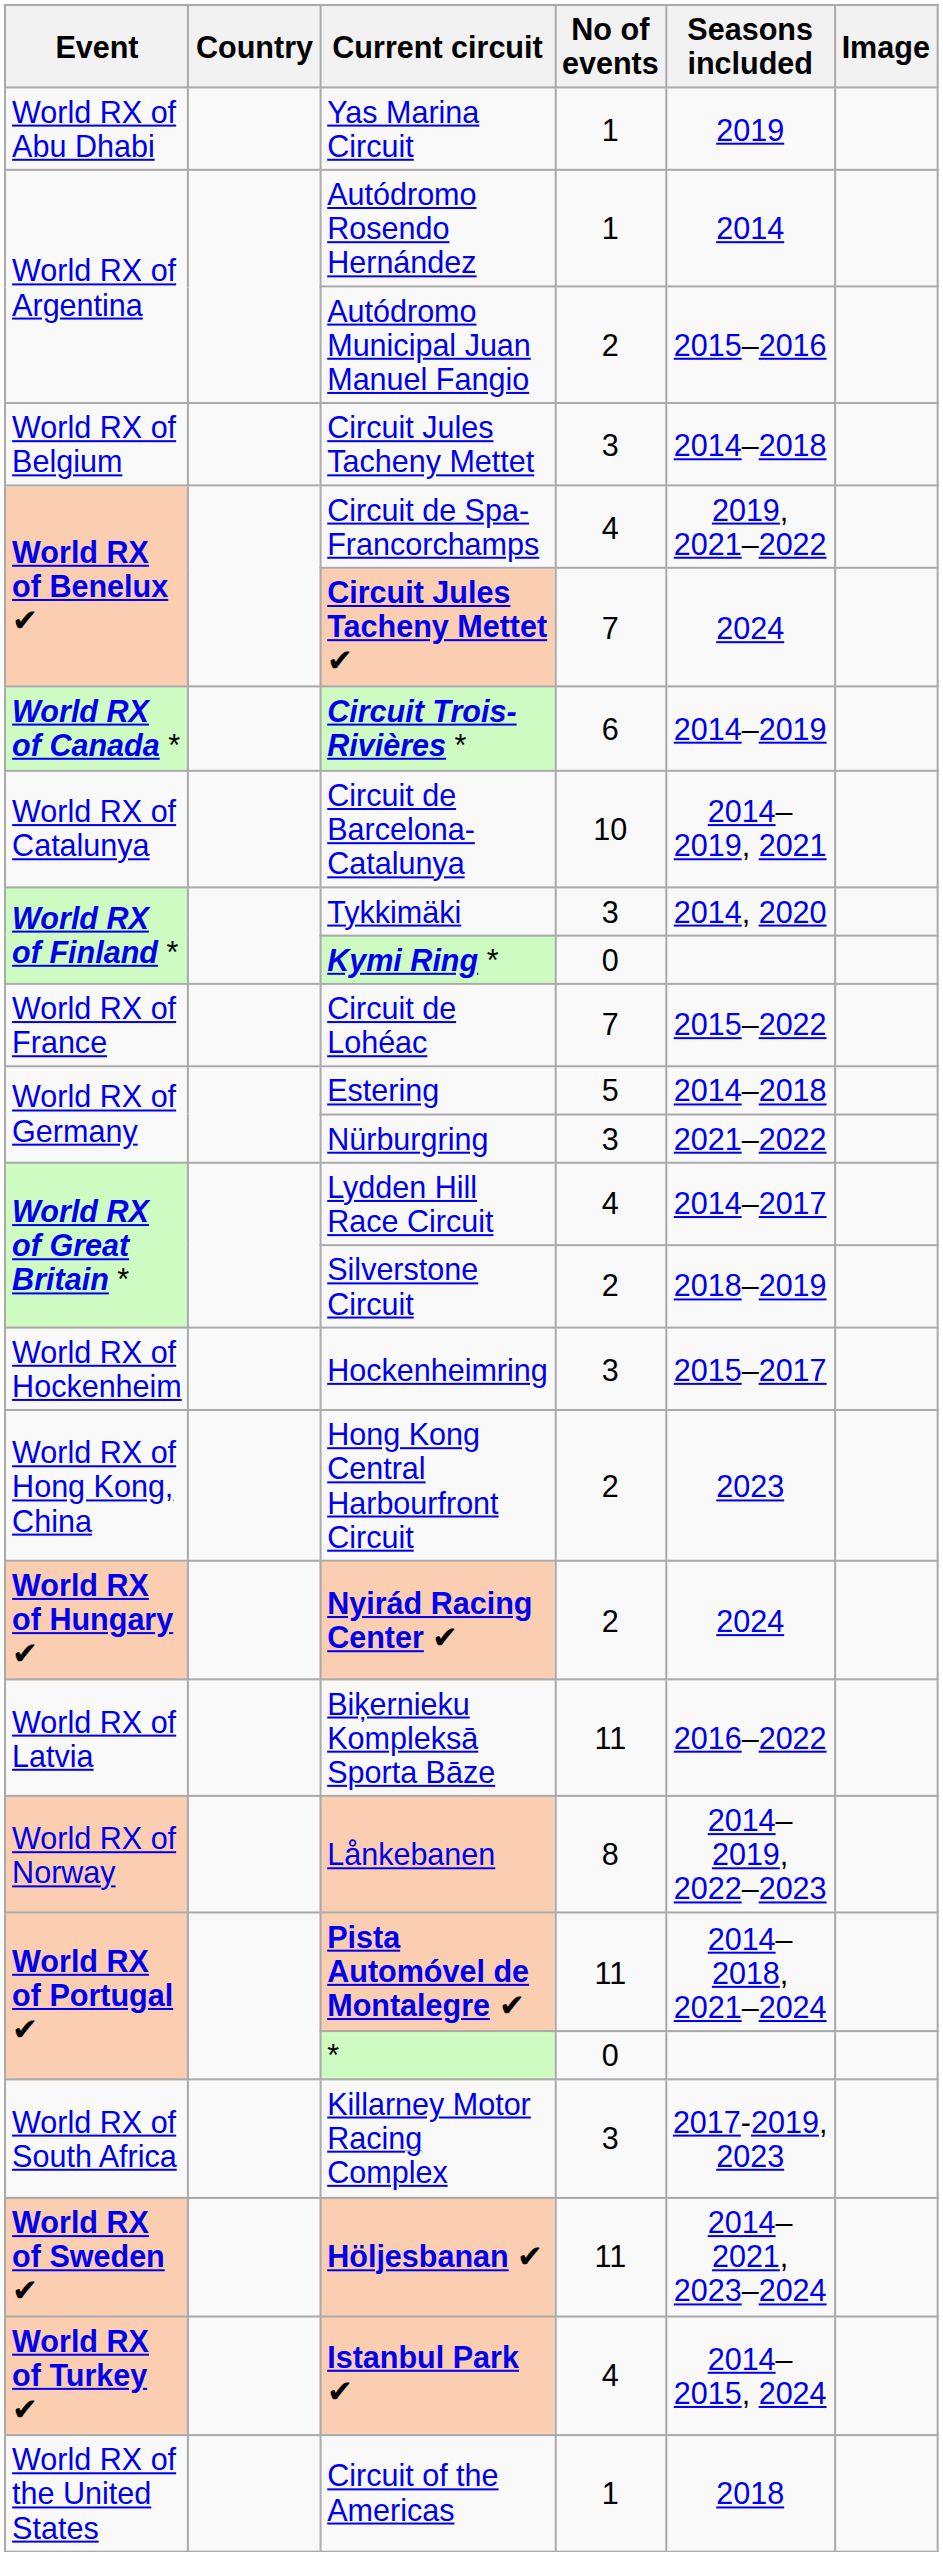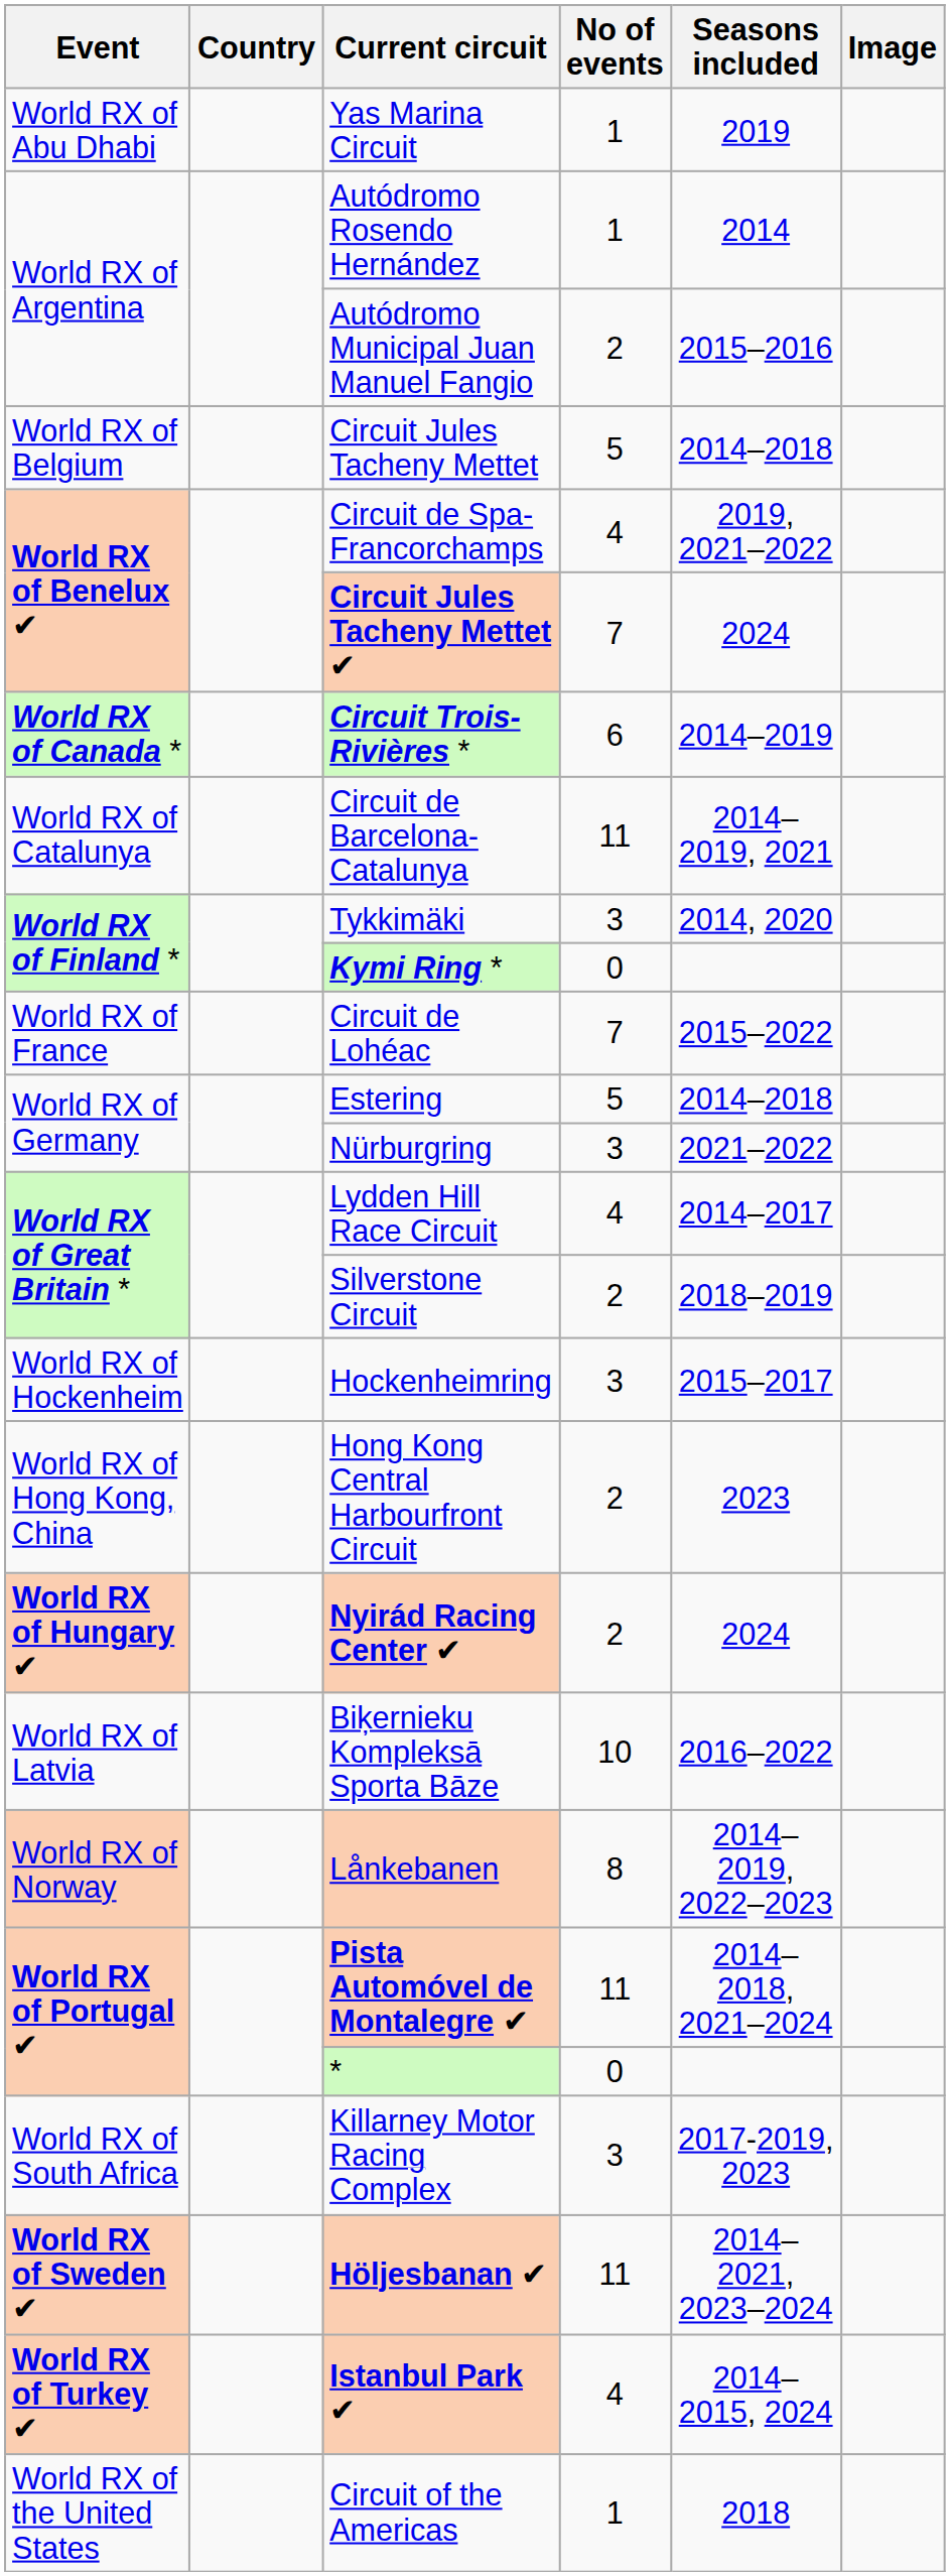Circuit Jules Tacheny Mettet | No of events: 3 -> 5
Circuit de Barcelona-Catalunya | No of events: 10 -> 11
Biķernieku Kompleksā Sporta Bāze | No of events: 11 -> 10
